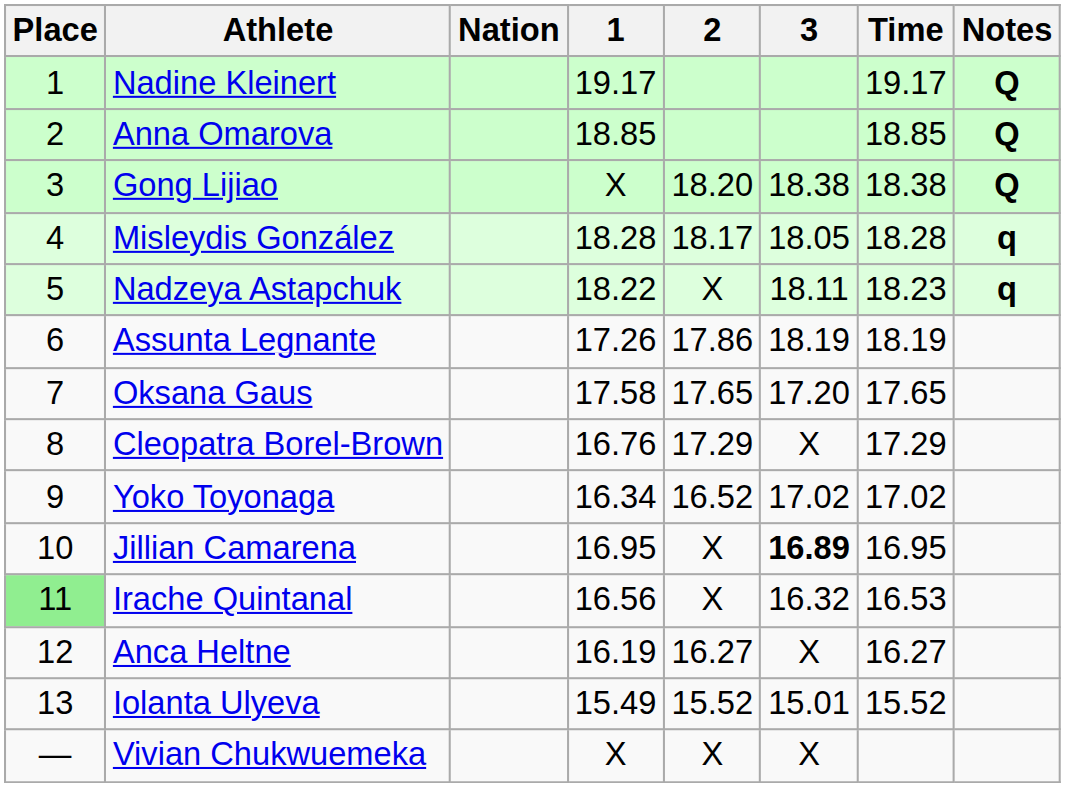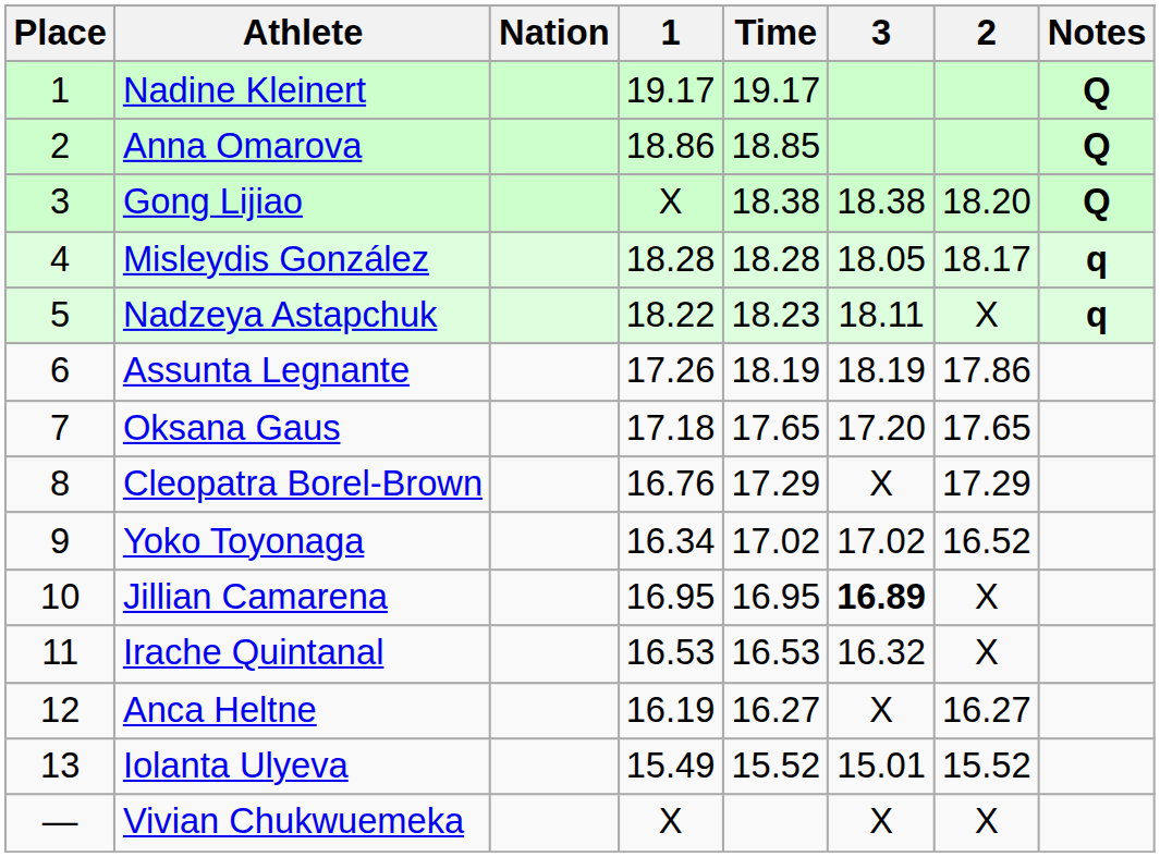columns swapped: 2 <-> Time
Anna Omarova | 1: 18.85 -> 18.86
Oksana Gaus | 1: 17.58 -> 17.18
Irache Quintanal | Place: lightgreen background -> no background
Irache Quintanal | 1: 16.56 -> 16.53
